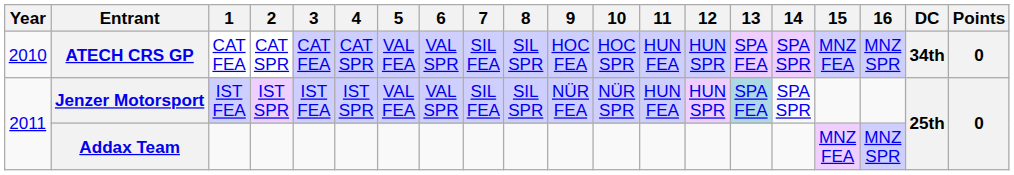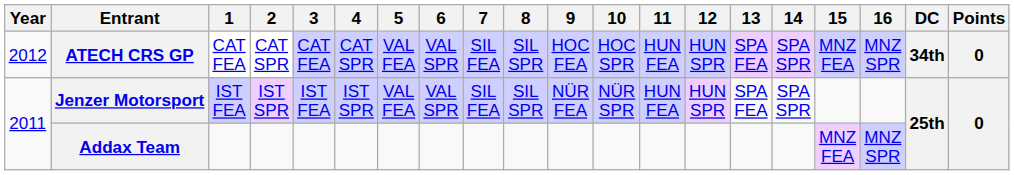ATECH CRS GP | Year: 2010 -> 2012
Jenzer Motorsport | 13: lightblue background -> no background
